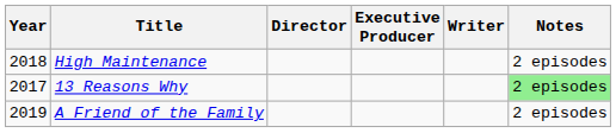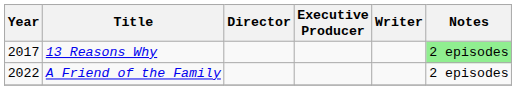- row: 2018 | High Maintenance | 2 episodes
A Friend of the Family | Year: 2019 -> 2022
